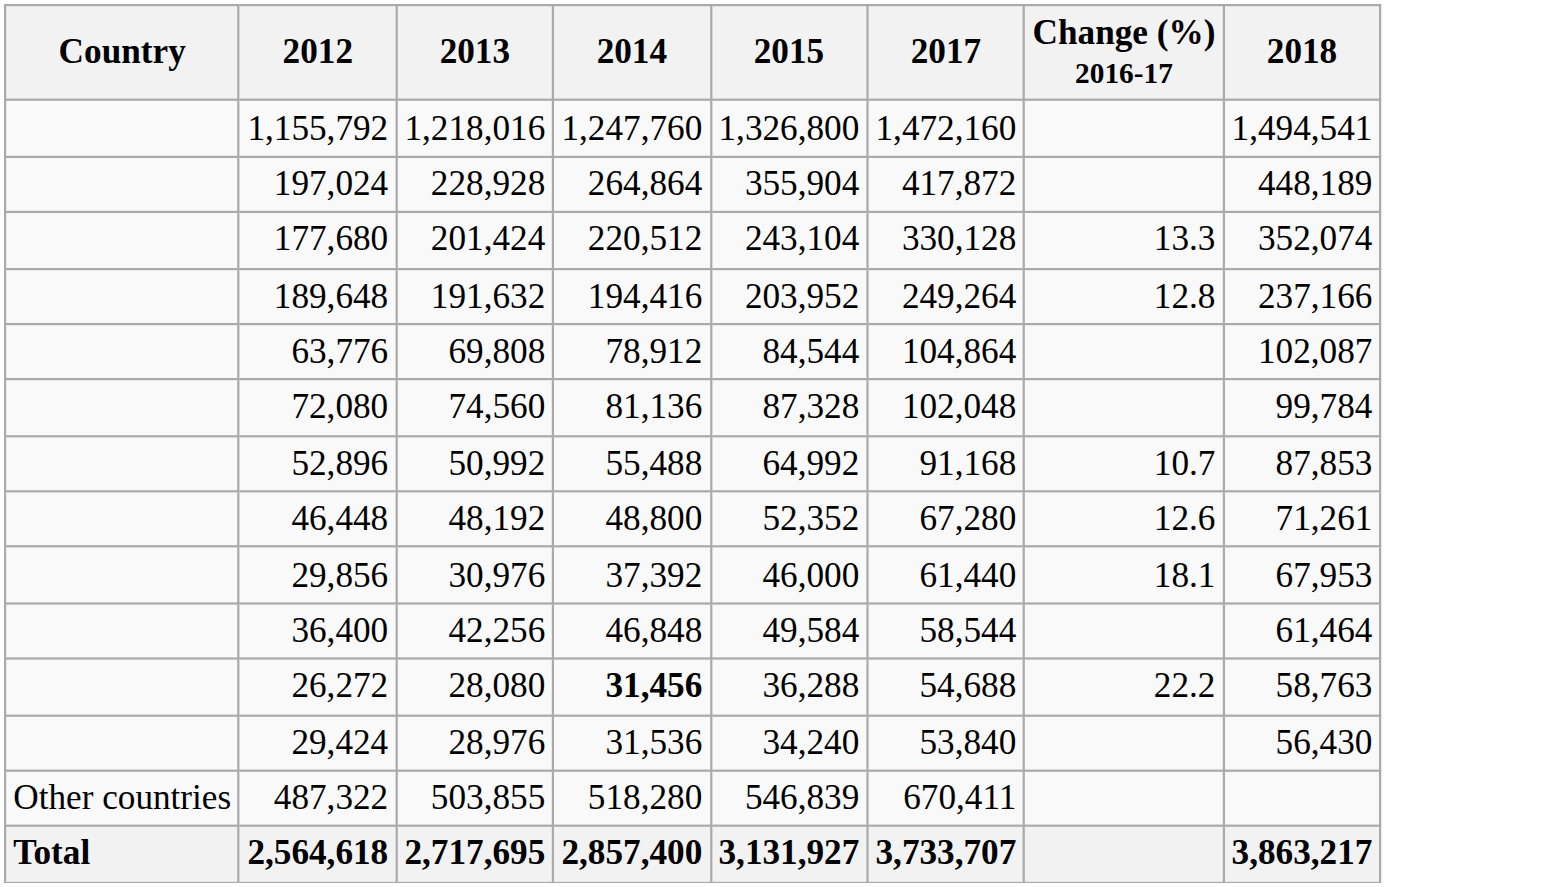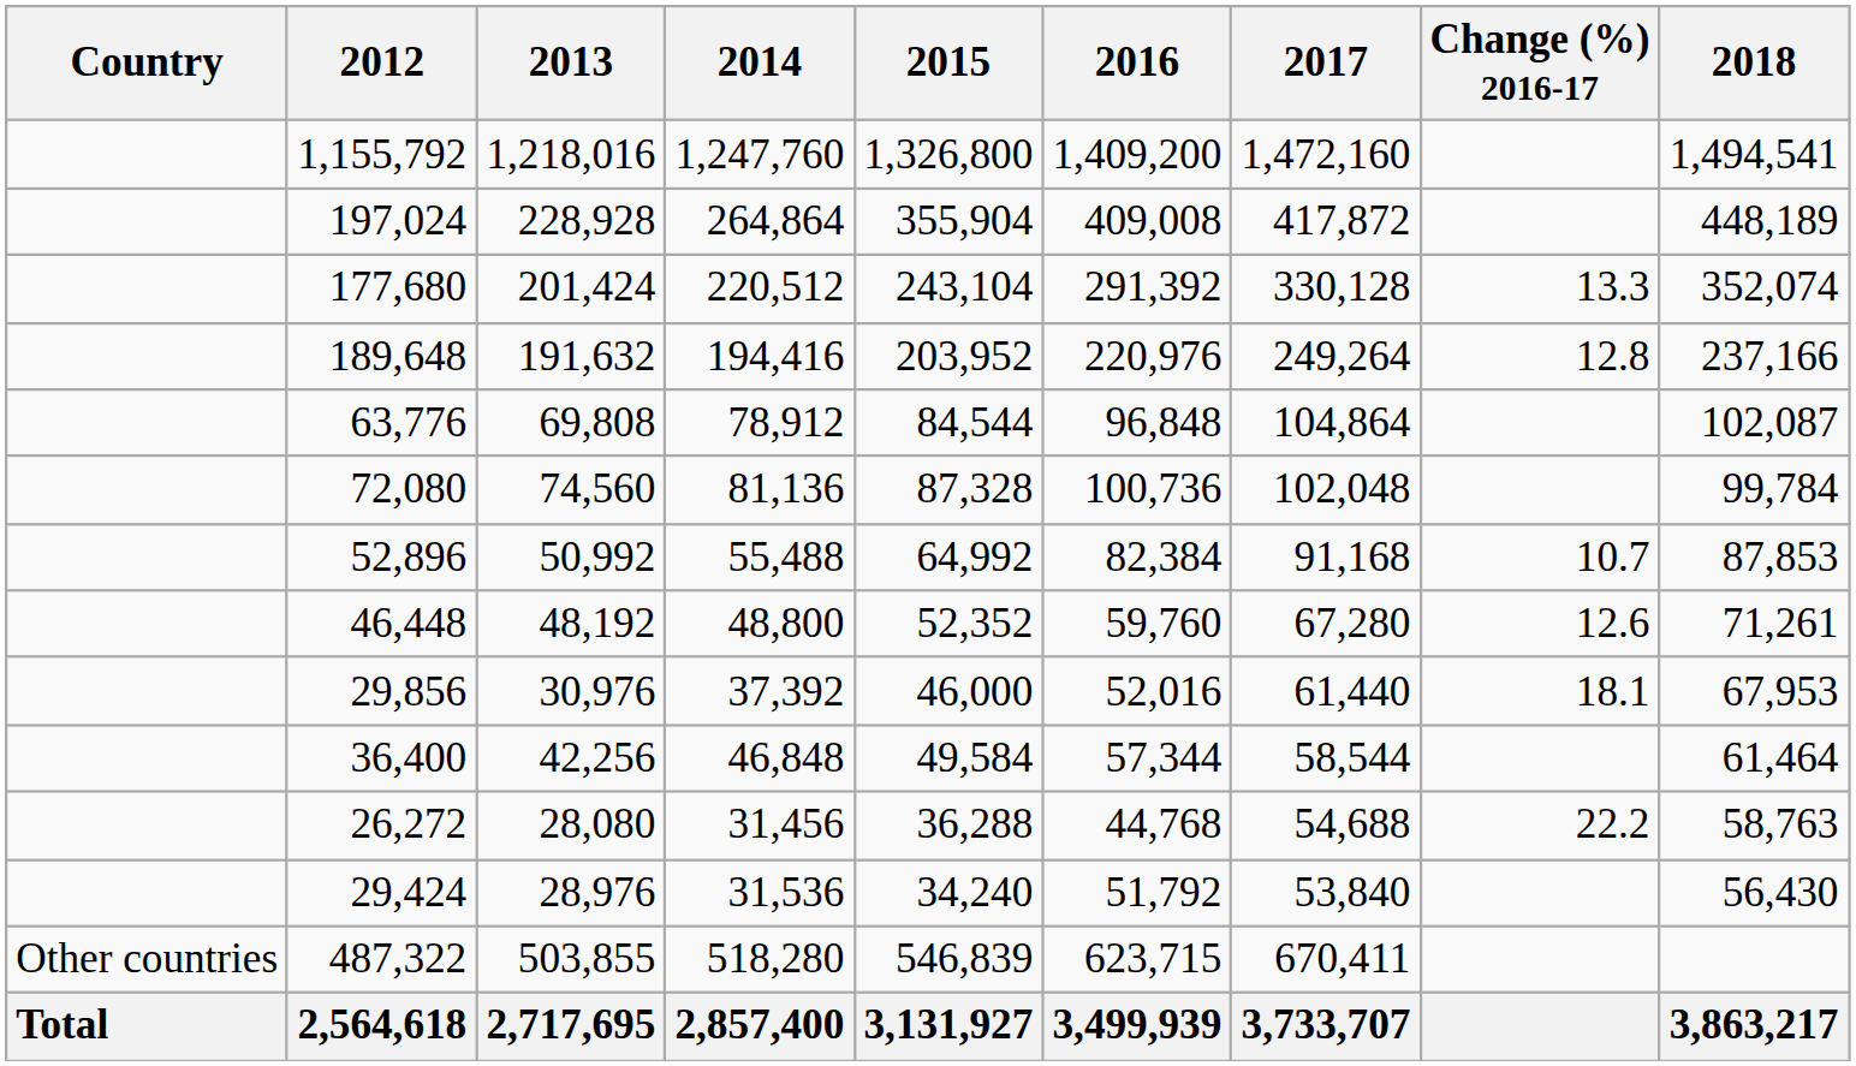+ column: 2016 | 1,409,200 | 409,008 | 291,392 | 220,976 | 96,848 | 100,736 | 82,384 | 59,760 | 52,016 | 57,344 | 44,768 | 51,792 | 623,715 | 3,499,939
26,272 | 2014: bold -> normal
